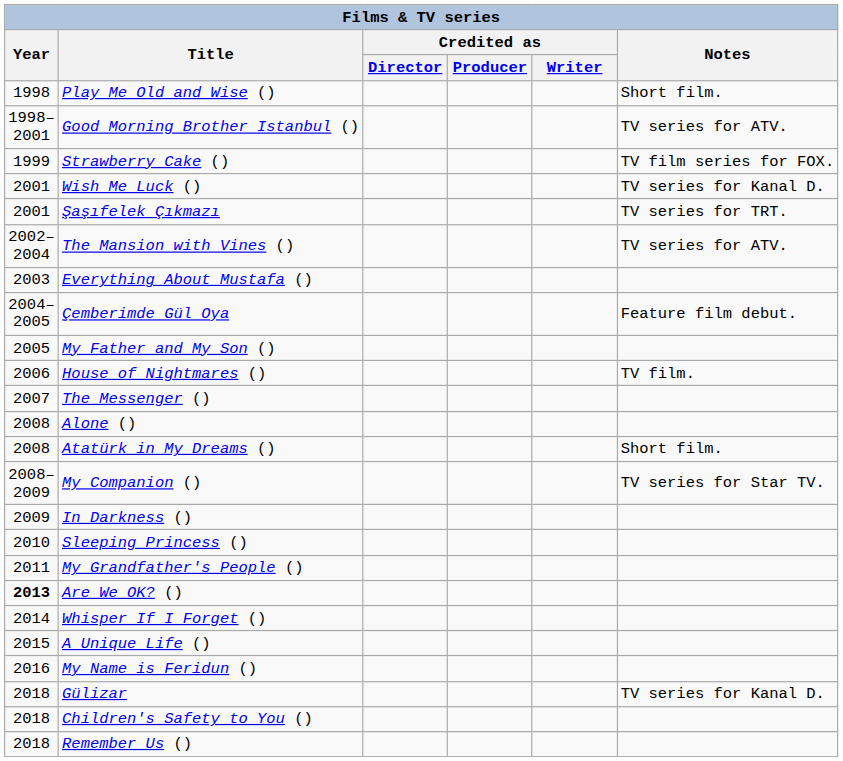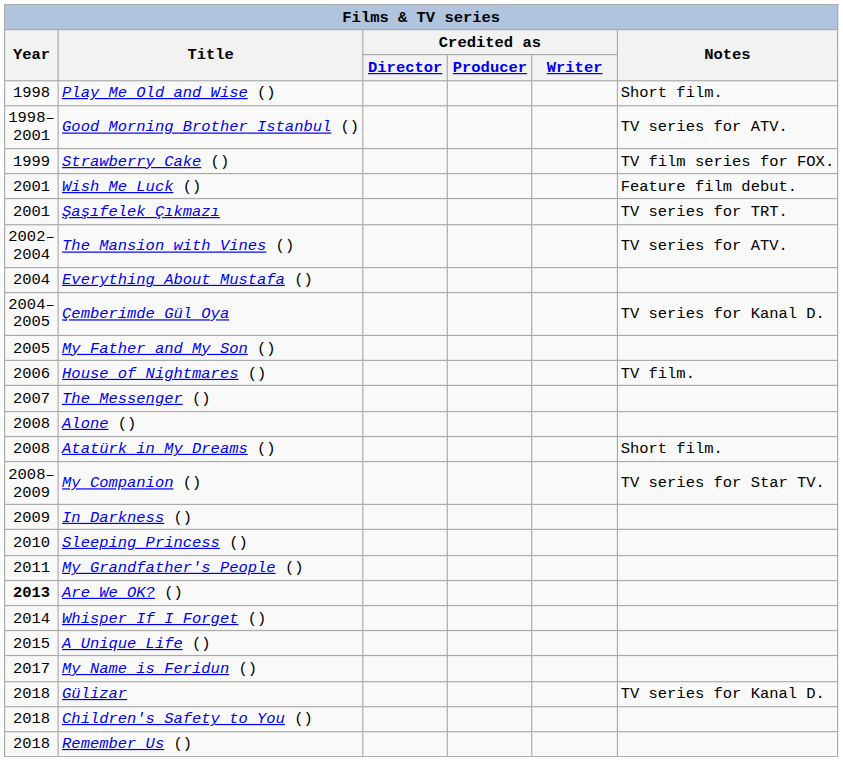Wish Me Luck () | Notes: TV series for Kanal D. -> Feature film debut.
Everything About Mustafa () | Year: 2003 -> 2004
Çemberimde Gül Oya | Notes: Feature film debut. -> TV series for Kanal D.
My Name is Feridun () | Year: 2016 -> 2017
